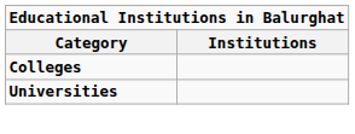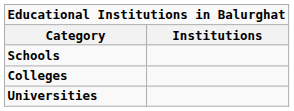+ row: Schools
